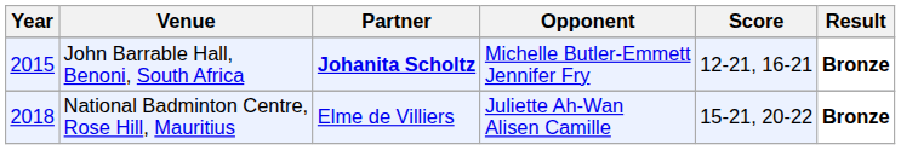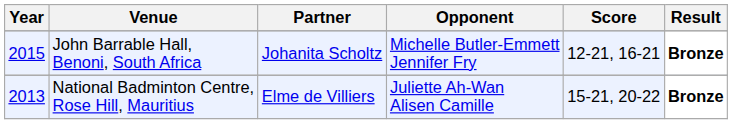John Barrable Hall, Benoni, South Africa | Partner: bold -> normal
National Badminton Centre, Rose Hill, Mauritius | Year: 2018 -> 2013
